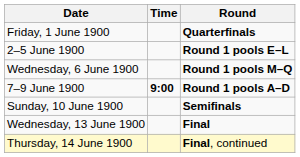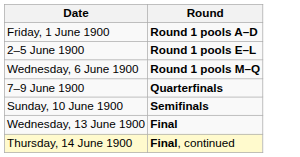- column: Time | 9:00
Friday, 1 June 1900 | Round: Quarterfinals -> Round 1 pools A–D
7–9 June 1900 | Round: Round 1 pools A–D -> Quarterfinals
